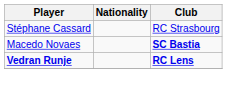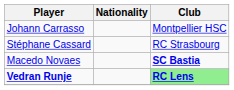+ row: Johann Carrasso | Montpellier HSC
Vedran Runje | Club: no background -> lightgreen background
